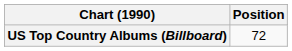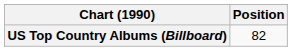US Top Country Albums (Billboard) | Position: 72 -> 82
